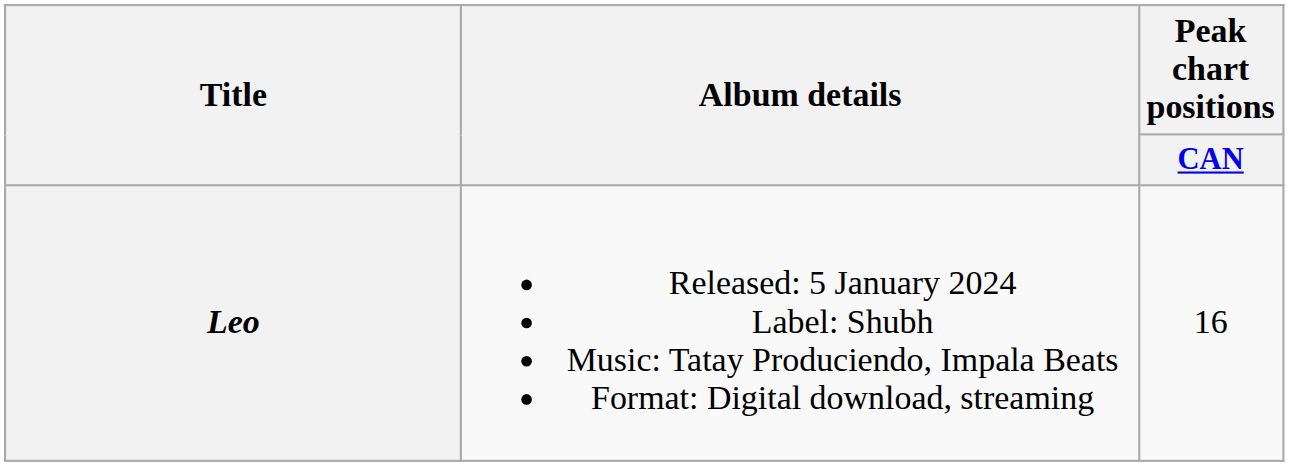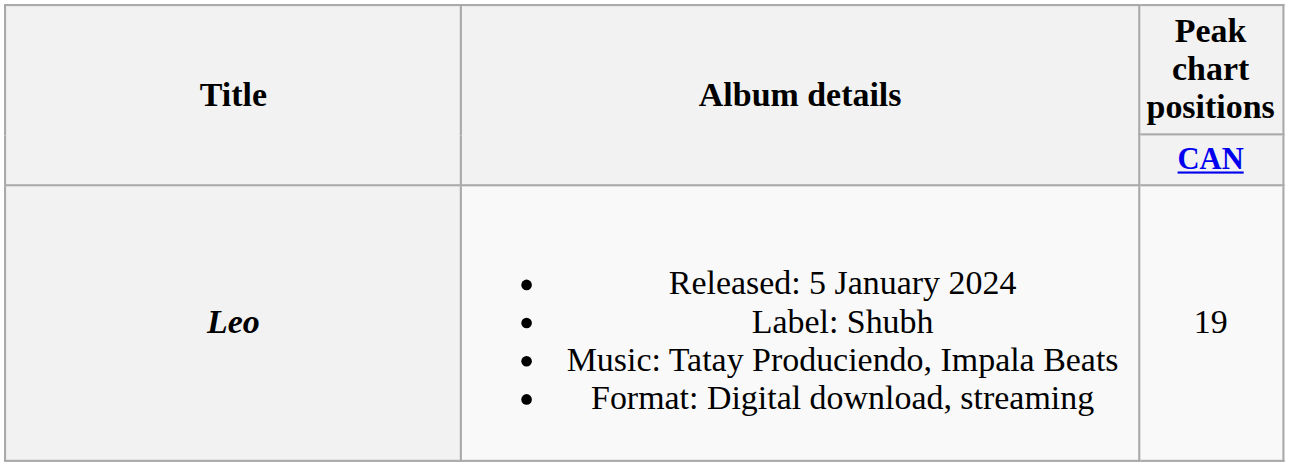Leo | Peak chart positions / CAN: 16 -> 19
